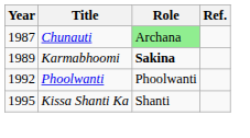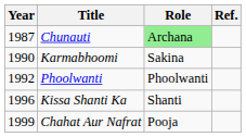Karmabhoomi | Year: 1989 -> 1990
Karmabhoomi | Role: bold -> normal
Kissa Shanti Ka | Year: 1995 -> 1996
+ row: 1999 | Chahat Aur Nafrat | Pooja
